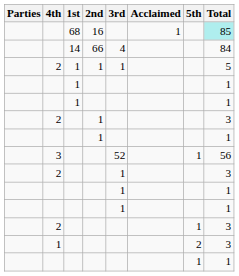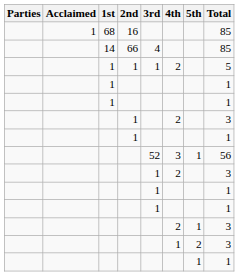columns swapped: Acclaimed <-> 4th
68 | Total: paleturquoise background -> no background
14 | Total: 84 -> 85
